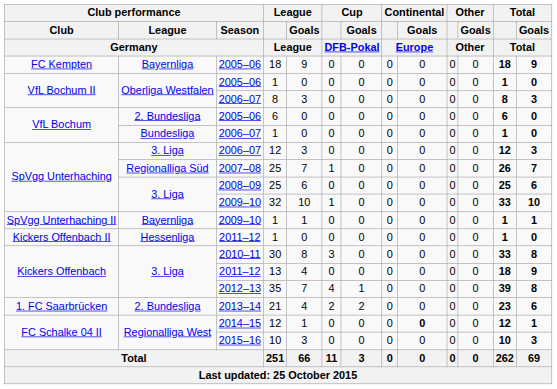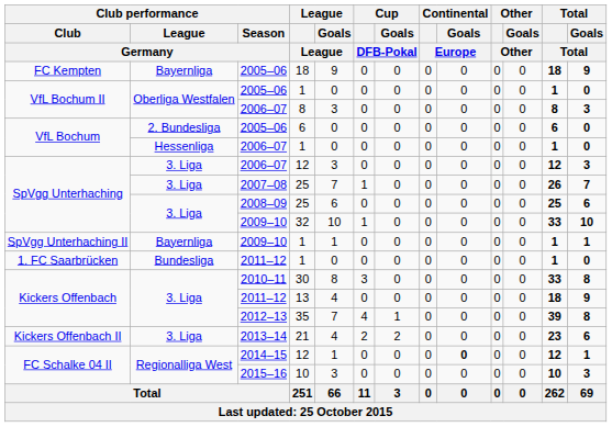2006–07 / 1 | Club performance / League / Germany: Bundesliga -> Hessenliga
2007–08 / 25 | Club performance / League / Germany: Regionalliga Süd -> 3. Liga
2011–12 / 1 | Club performance / Club / Germany: Kickers Offenbach II -> 1. FC Saarbrücken
2011–12 / 1 | Club performance / League / Germany: Hessenliga -> Bundesliga
21 | Club performance / Club / Germany: 1. FC Saarbrücken -> Kickers Offenbach II
21 | Club performance / League / Germany: 2. Bundesliga -> 3. Liga
